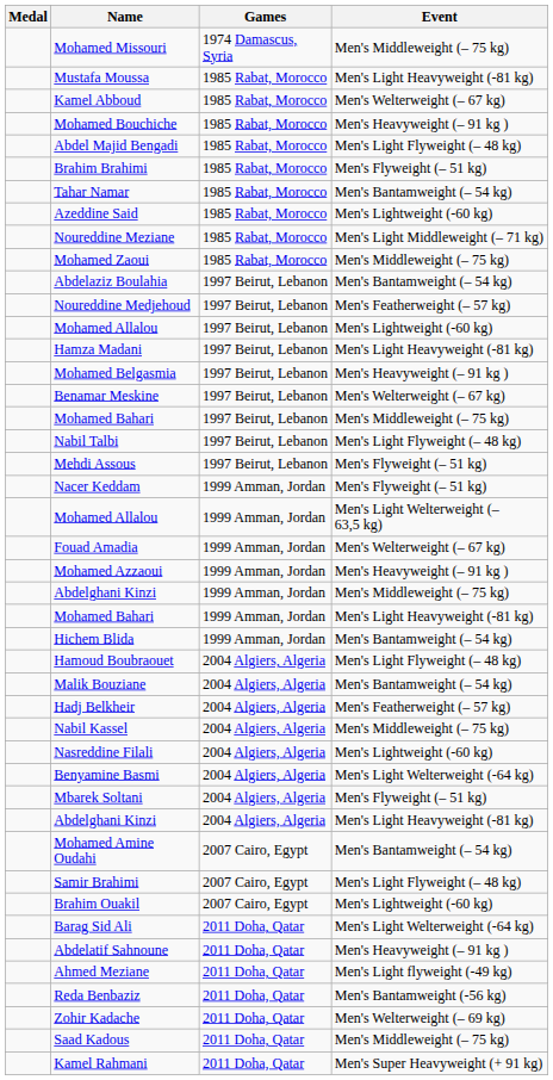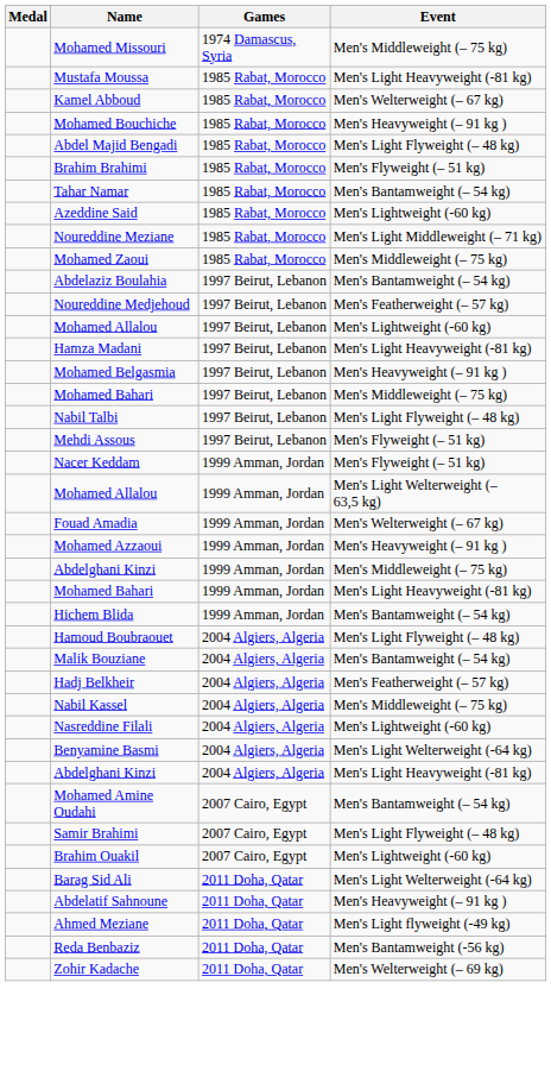- row: Benamar Meskine | 1997 Beirut, Lebanon | Men's Welterweight (– 67 kg)
- row: Mbarek Soltani | 2004 Algiers, Algeria | Men's Flyweight (– 51 kg)
- row: Saad Kadous | 2011 Doha, Qatar | Men's Middleweight (– 75 kg)
- row: Kamel Rahmani | 2011 Doha, Qatar | Men's Super Heavyweight (+ 91 kg)
